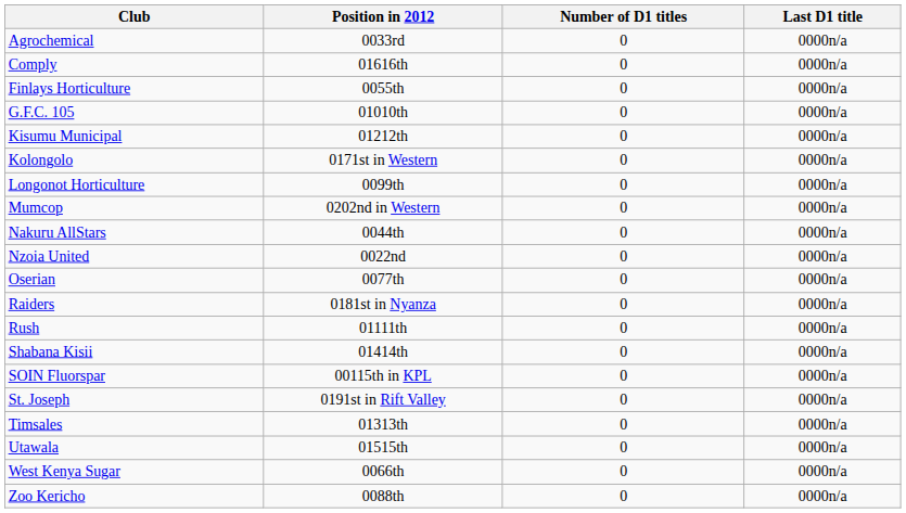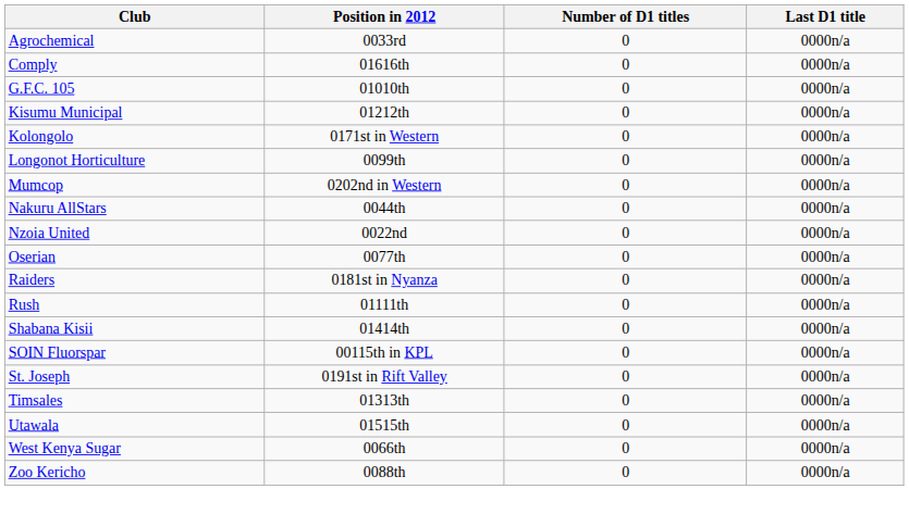- row: Finlays Horticulture | 0055th | 0 | 0000n/a
